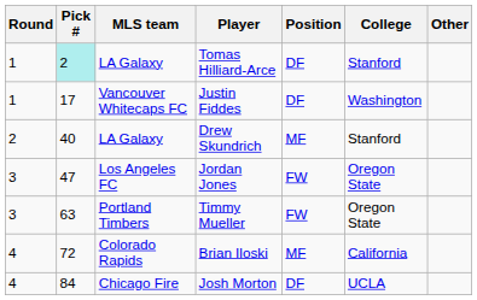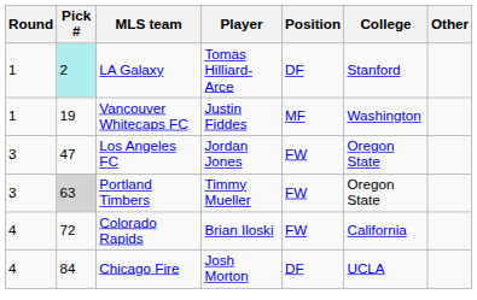Justin Fiddes | Pick #: 17 -> 19
Justin Fiddes | Position: DF -> MF
- row: 2 | 40 | LA Galaxy | Drew Skundrich | MF | Stanford
Timmy Mueller | Pick #: no background -> lightgrey background
Brian Iloski | Position: MF -> FW
